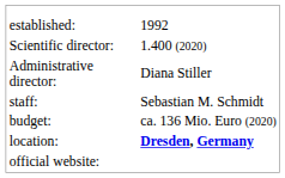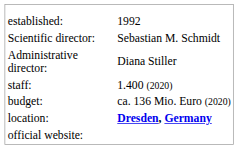Scientific director: | column 2: 1.400 (2020) -> Sebastian M. Schmidt
staff: | column 2: Sebastian M. Schmidt -> 1.400 (2020)
